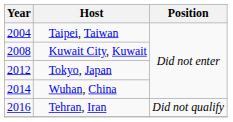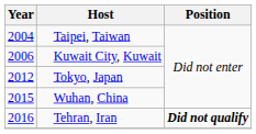Kuwait City, Kuwait | Year: 2008 -> 2006
Wuhan, China | Year: 2014 -> 2015
Tehran, Iran | Position: normal -> bold
